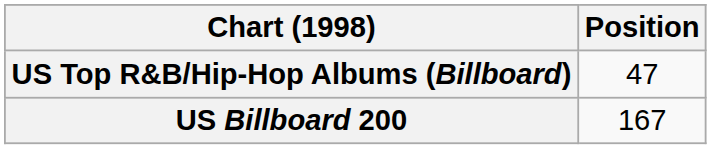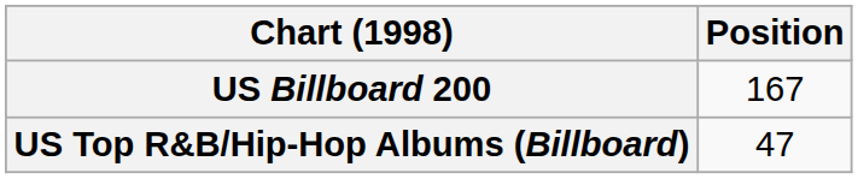rows swapped: US Billboard 200 <-> US Top R&B/Hip-Hop Albums (Billboard)
